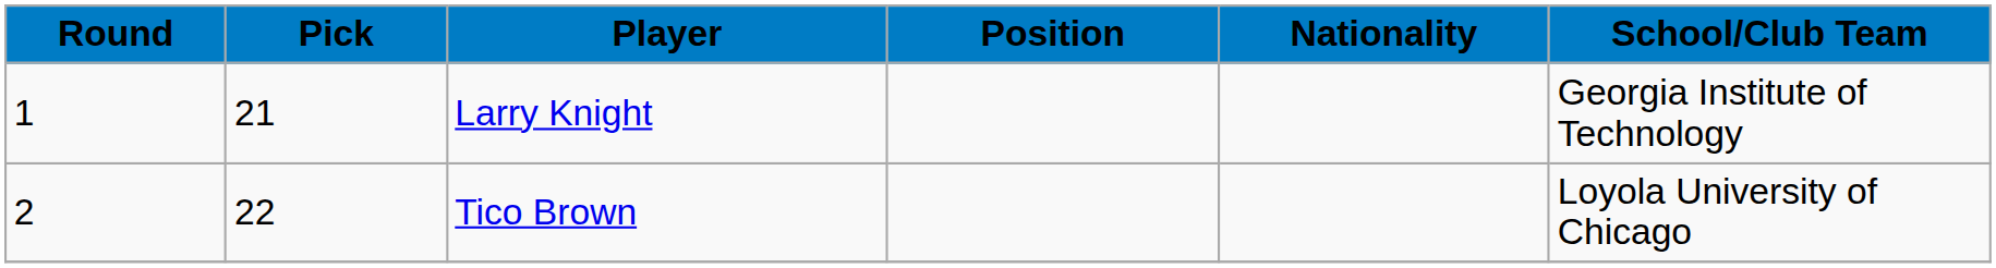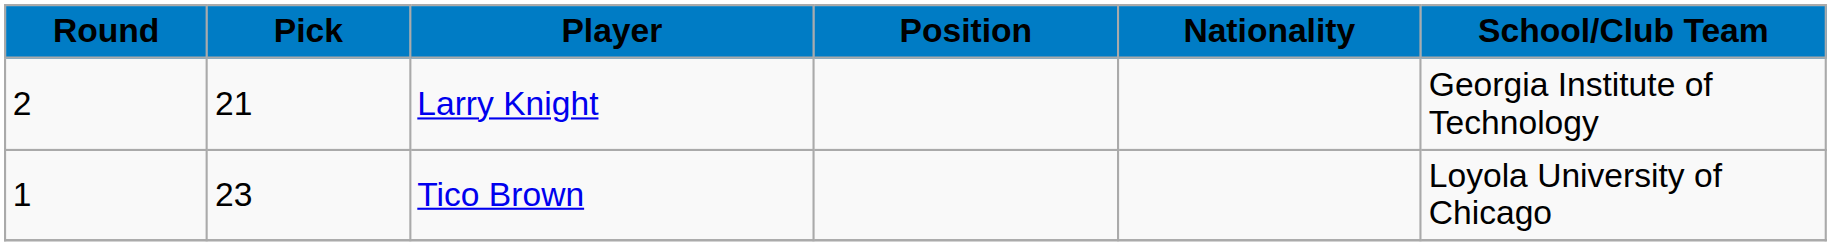Larry Knight | Round: 1 -> 2
Tico Brown | Round: 2 -> 1
Tico Brown | Pick: 22 -> 23
